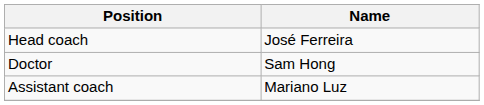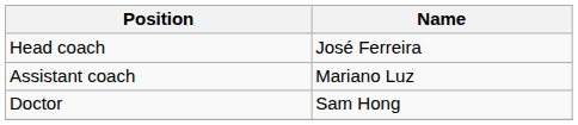rows swapped: Assistant coach <-> Doctor
